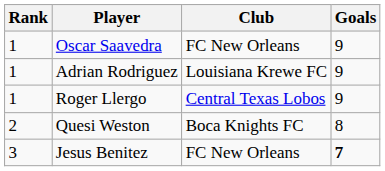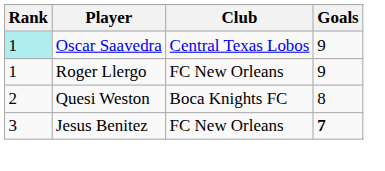Oscar Saavedra | Rank: no background -> paleturquoise background
Oscar Saavedra | Club: FC New Orleans -> Central Texas Lobos
- row: 1 | Adrian Rodriguez | Louisiana Krewe FC | 9
Roger Llergo | Club: Central Texas Lobos -> FC New Orleans
